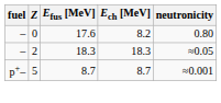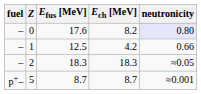17.6 | neutronicity: no background -> lavender background
+ row: – | 1 | 12.5 | 4.2 | 0.66
